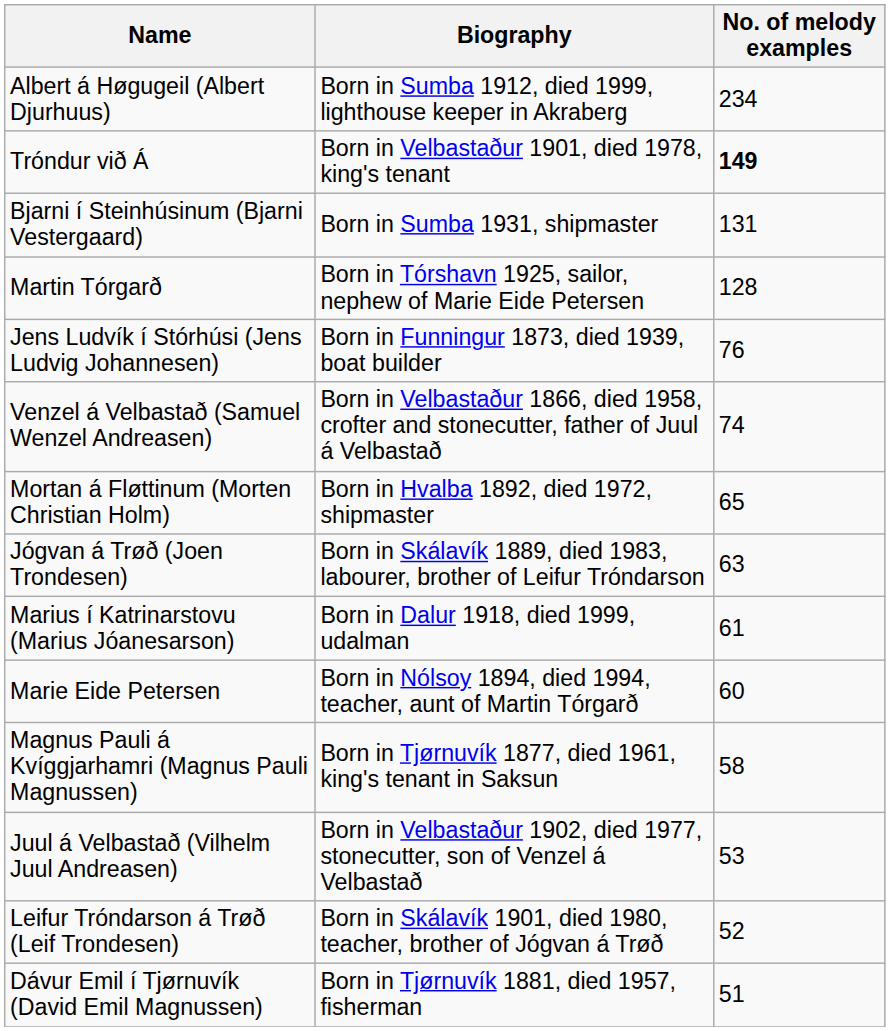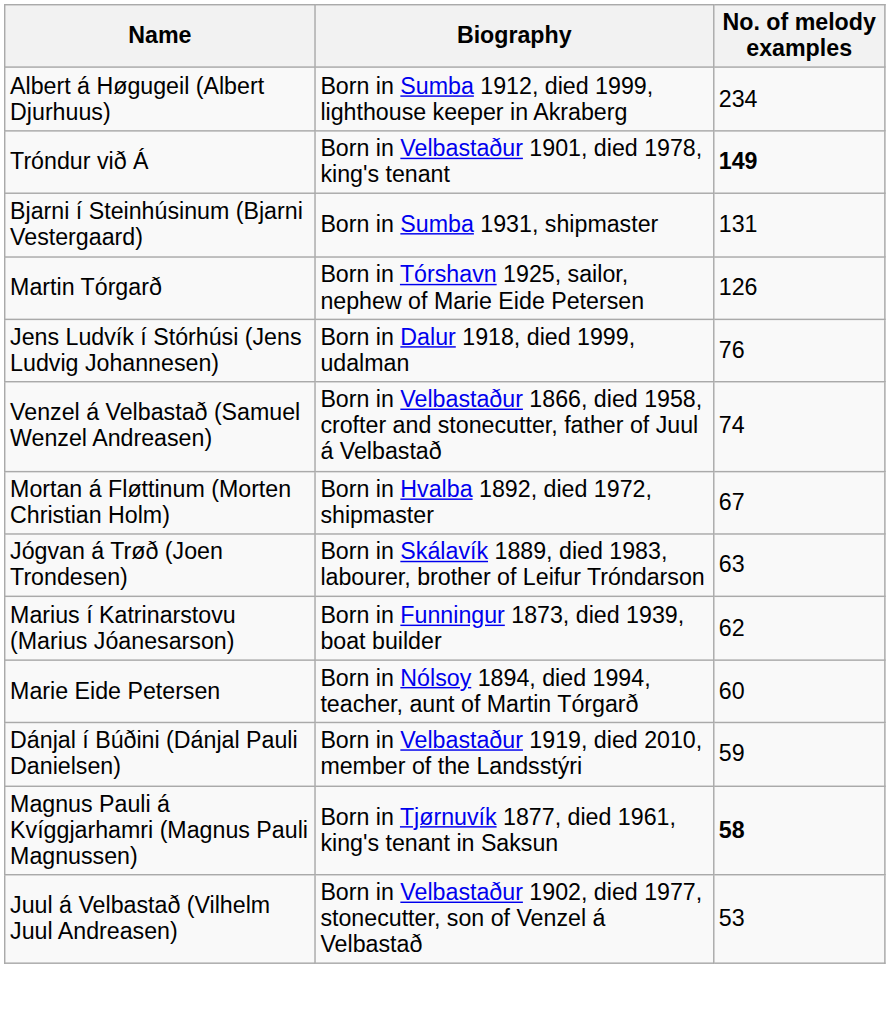Martin Tórgarð | No. of melody examples: 128 -> 126
Jens Ludvík í Stórhúsi (Jens Ludvig Johannesen) | Biography: Born in Funningur 1873, died 1939, boat builder -> Born in Dalur 1918, died 1999, udalman
Mortan á Fløttinum (Morten Christian Holm) | No. of melody examples: 65 -> 67
Marius í Katrinarstovu (Marius Jóanesarson) | Biography: Born in Dalur 1918, died 1999, udalman -> Born in Funningur 1873, died 1939, boat builder
Marius í Katrinarstovu (Marius Jóanesarson) | No. of melody examples: 61 -> 62
+ row: Dánjal í Búðini (Dánjal Pauli Danielsen) | Born in Velbastaður 1919, died 2010, member of the Landsstýri | 59
Magnus Pauli á Kvíggjarhamri (Magnus Pauli Magnussen) | No. of melody examples: normal -> bold
- row: Leifur Tróndarson á Trøð (Leif Trondesen) | Born in Skálavík 1901, died 1980, teacher, brother of Jógvan á Trøð | 52
- row: Dávur Emil í Tjørnuvík (David Emil Magnussen) | Born in Tjørnuvík 1881, died 1957, fisherman | 51
